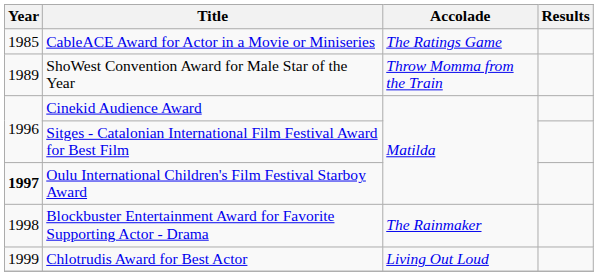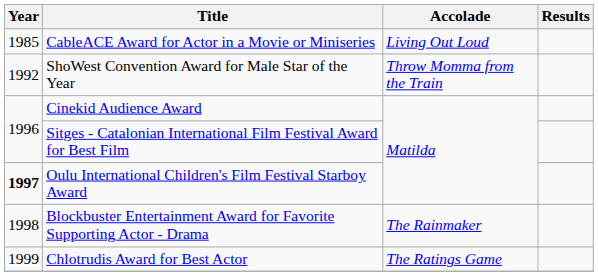CableACE Award for Actor in a Movie or Miniseries | Accolade: The Ratings Game -> Living Out Loud
ShoWest Convention Award for Male Star of the Year | Year: 1989 -> 1992
Chlotrudis Award for Best Actor | Accolade: Living Out Loud -> The Ratings Game
